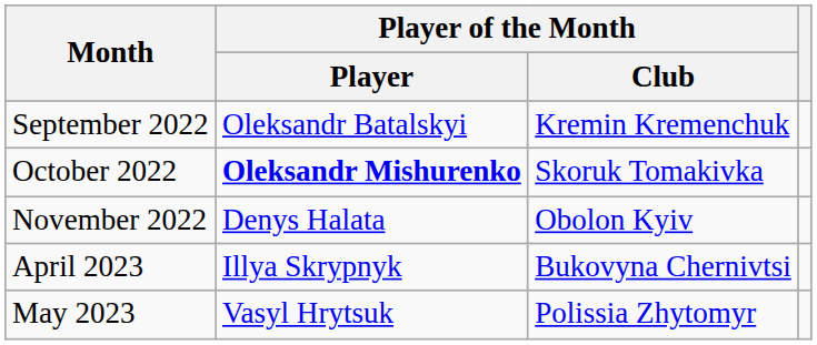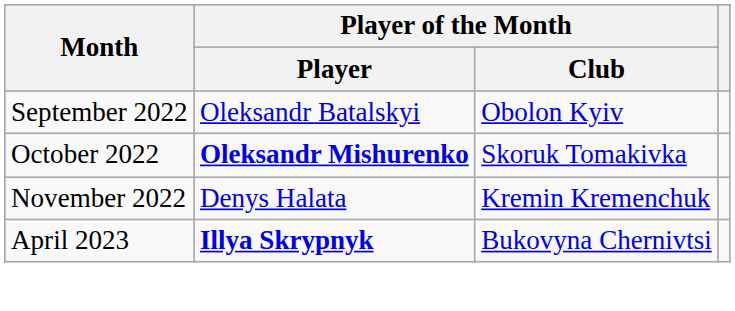September 2022 | Player of the Month / Club: Kremin Kremenchuk -> Obolon Kyiv
November 2022 | Player of the Month / Club: Obolon Kyiv -> Kremin Kremenchuk
April 2023 | Player of the Month / Player: normal -> bold
- row: May 2023 | Vasyl Hrytsuk | Polissia Zhytomyr
